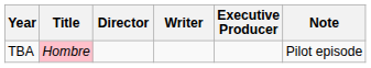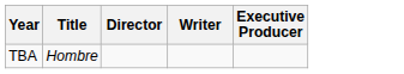- column: Note | Pilot episode
TBA | Title: pink background -> no background
